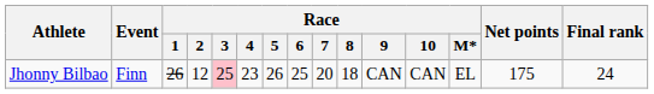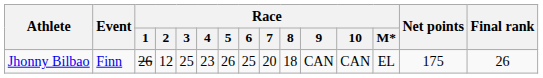Jhonny Bilbao | Race / 3: pink background -> no background
Jhonny Bilbao | Final rank: 24 -> 26
